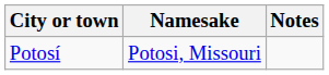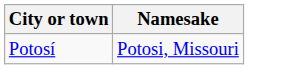- column: Notes
